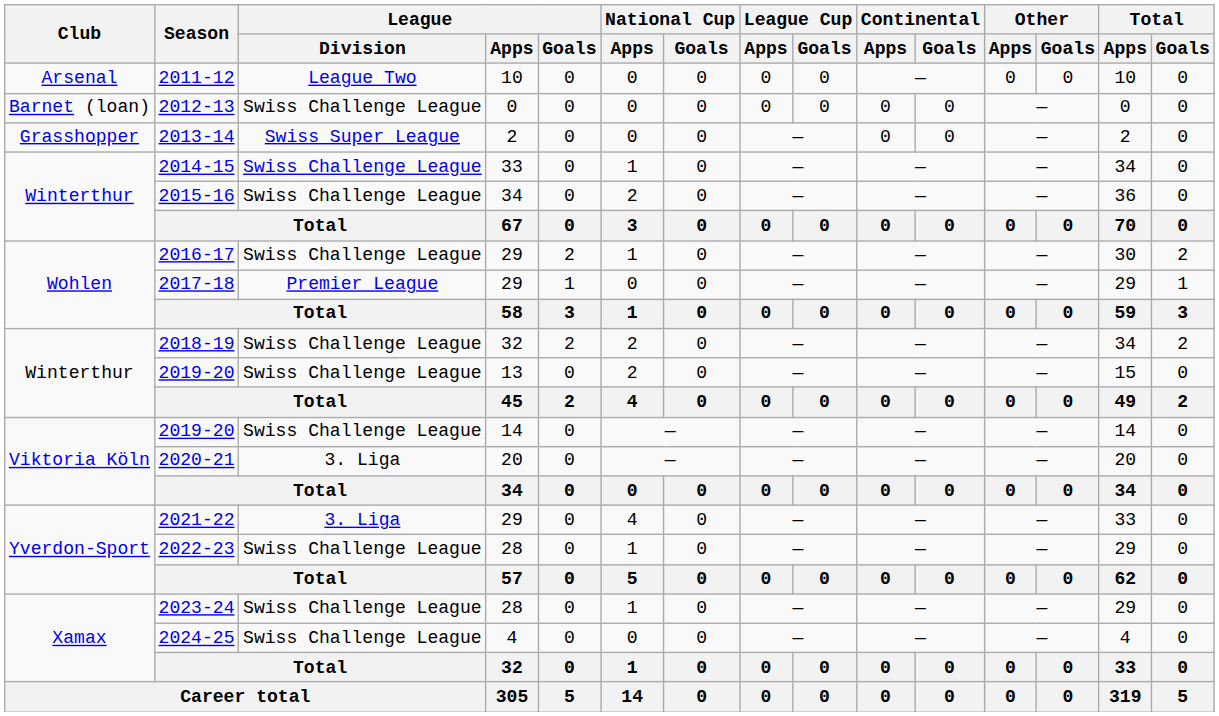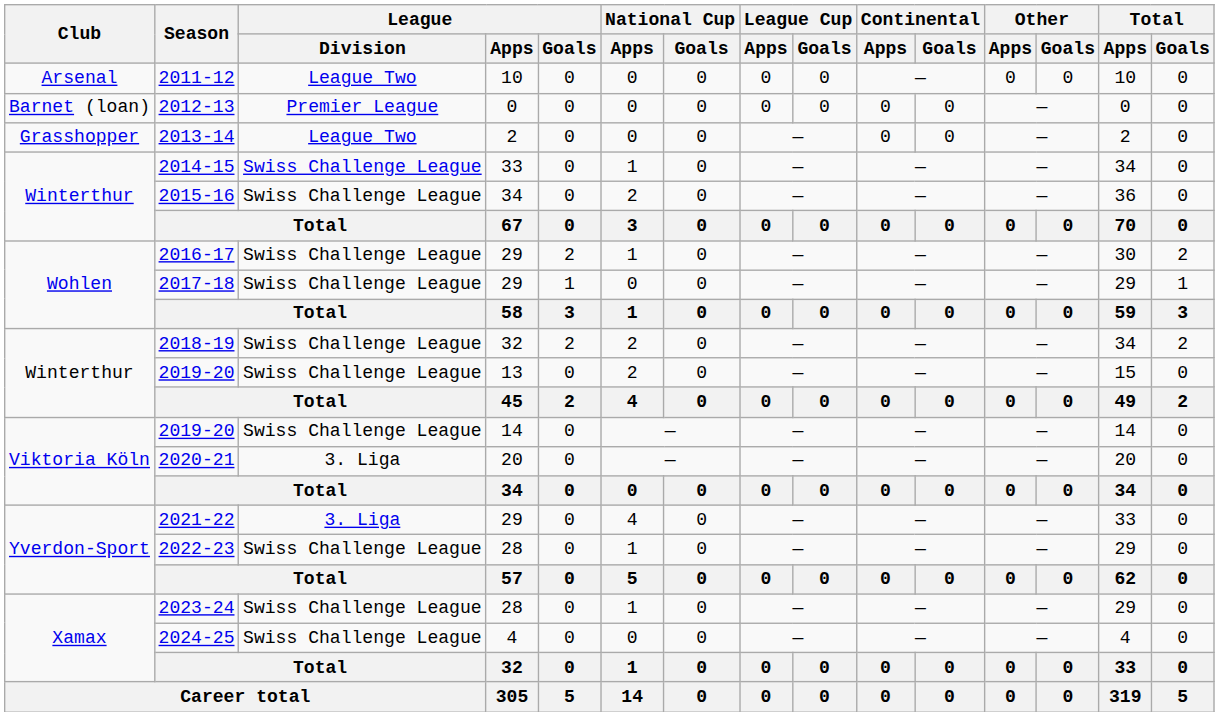2012-13 | League / Division: Swiss Challenge League -> Premier League
2013-14 | League / Division: Swiss Super League -> League Two
2017-18 | League / Division: Premier League -> Swiss Challenge League
